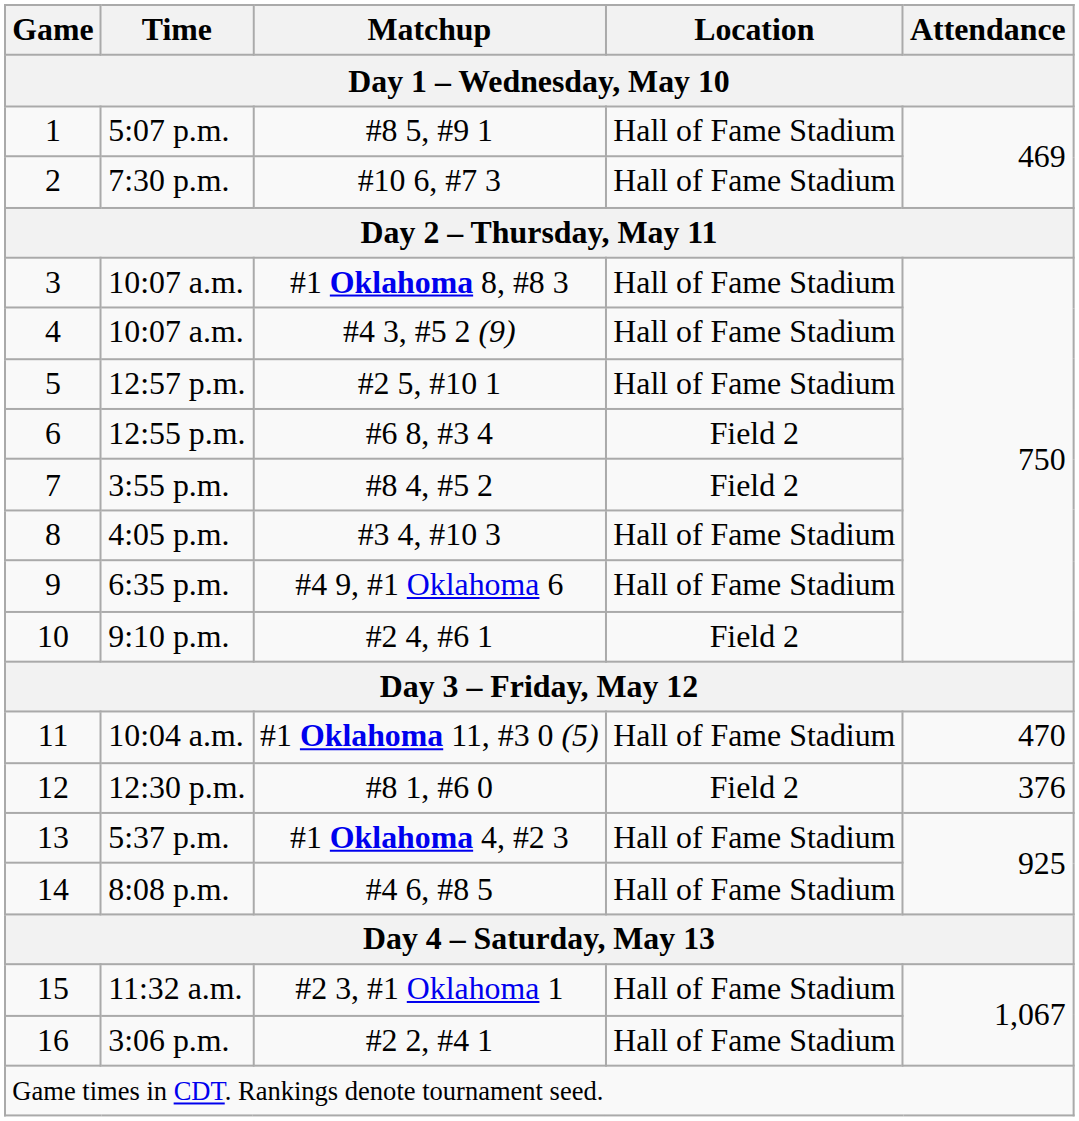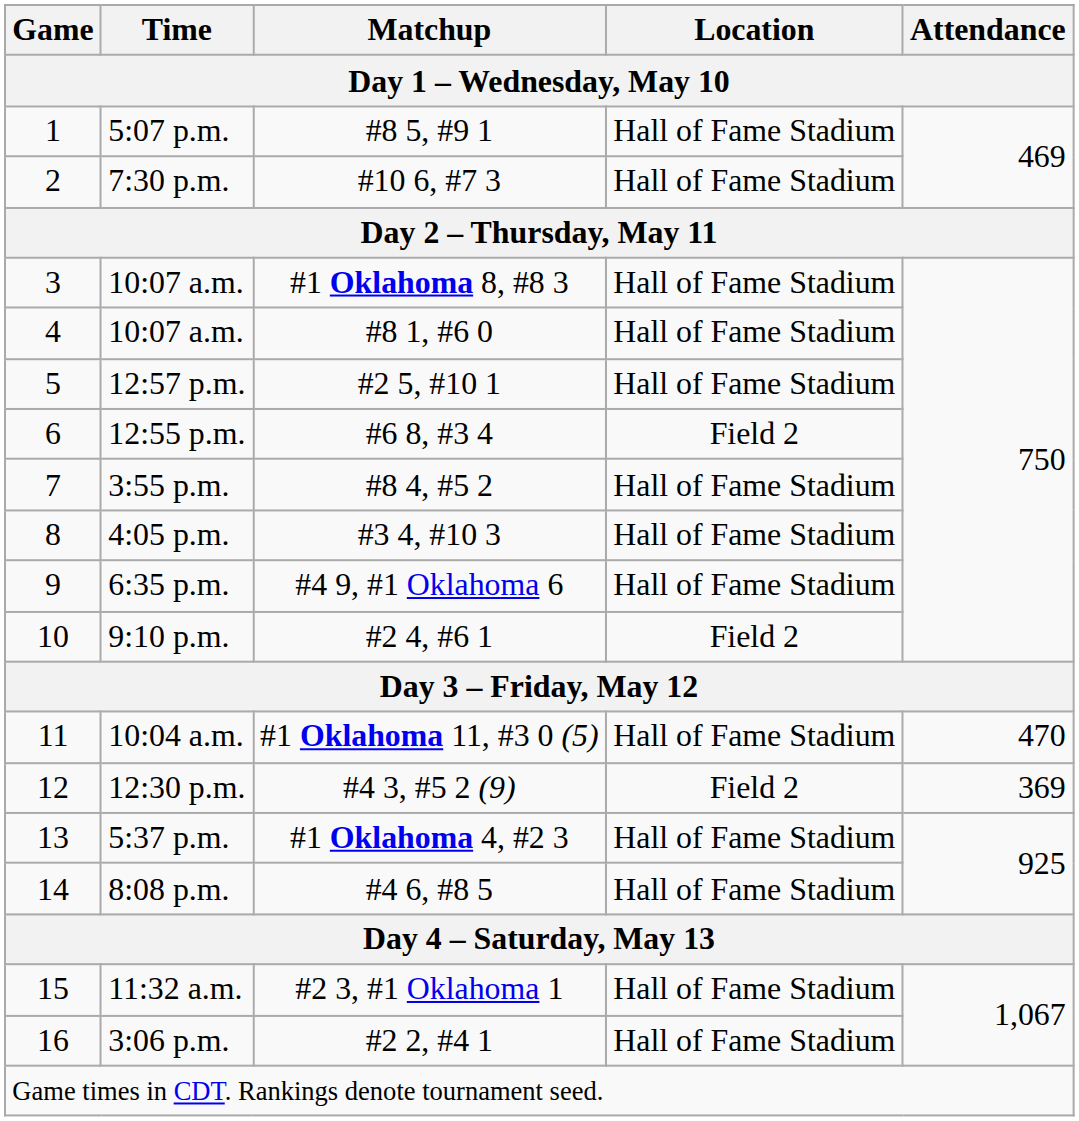4 / 10:07 a.m. | Matchup: #4 3, #5 2 (9) -> #8 1, #6 0
3:55 p.m. | Location: Field 2 -> Hall of Fame Stadium
12:30 p.m. | Matchup: #8 1, #6 0 -> #4 3, #5 2 (9)
12:30 p.m. | Attendance: 376 -> 369
